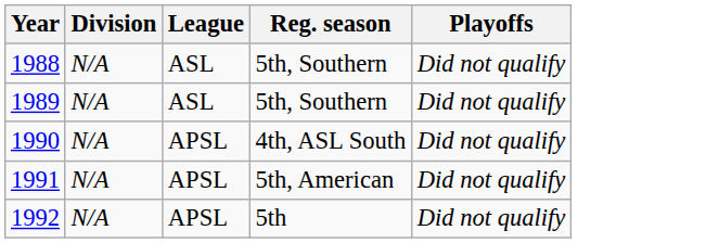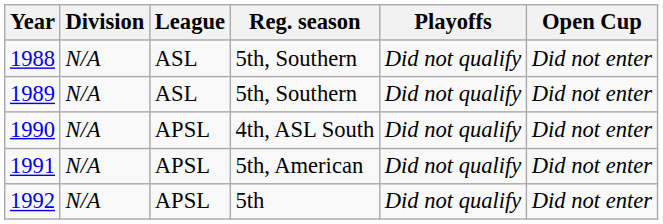+ column: Open Cup | Did not enter | Did not enter | Did not enter | Did not enter | Did not enter
